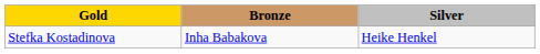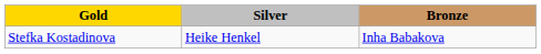columns swapped: Silver <-> Bronze
